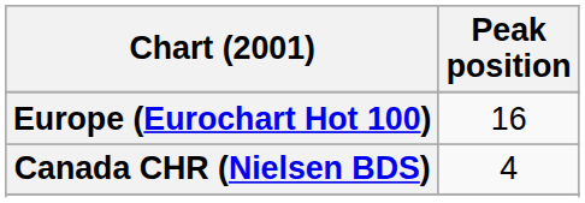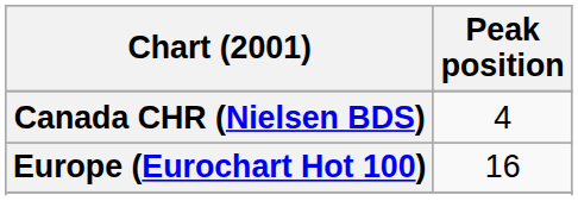rows swapped: Canada CHR (Nielsen BDS) <-> Europe (Eurochart Hot 100)
